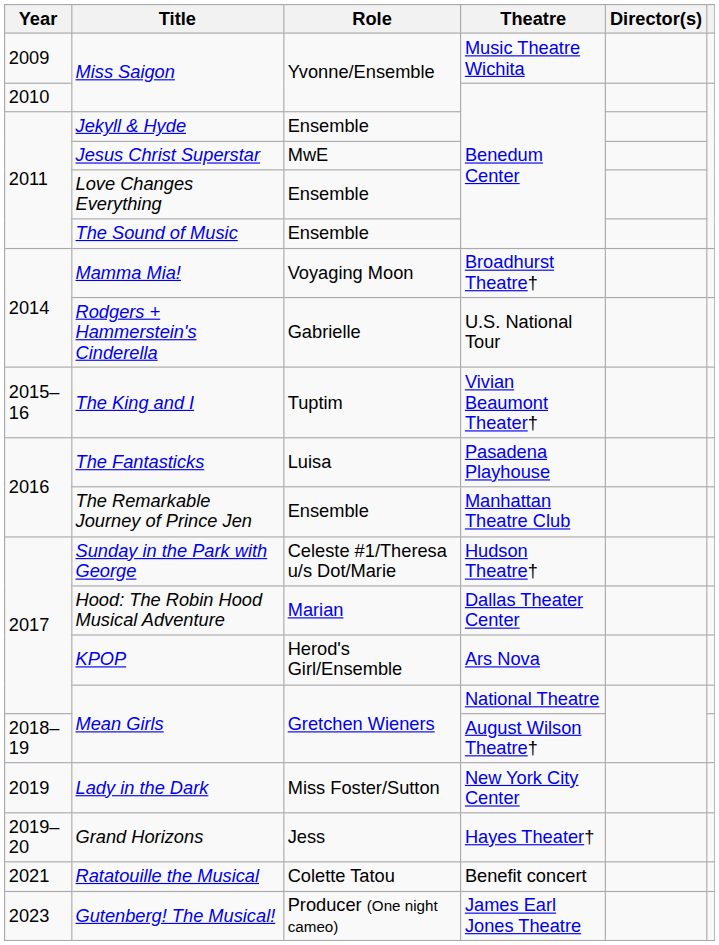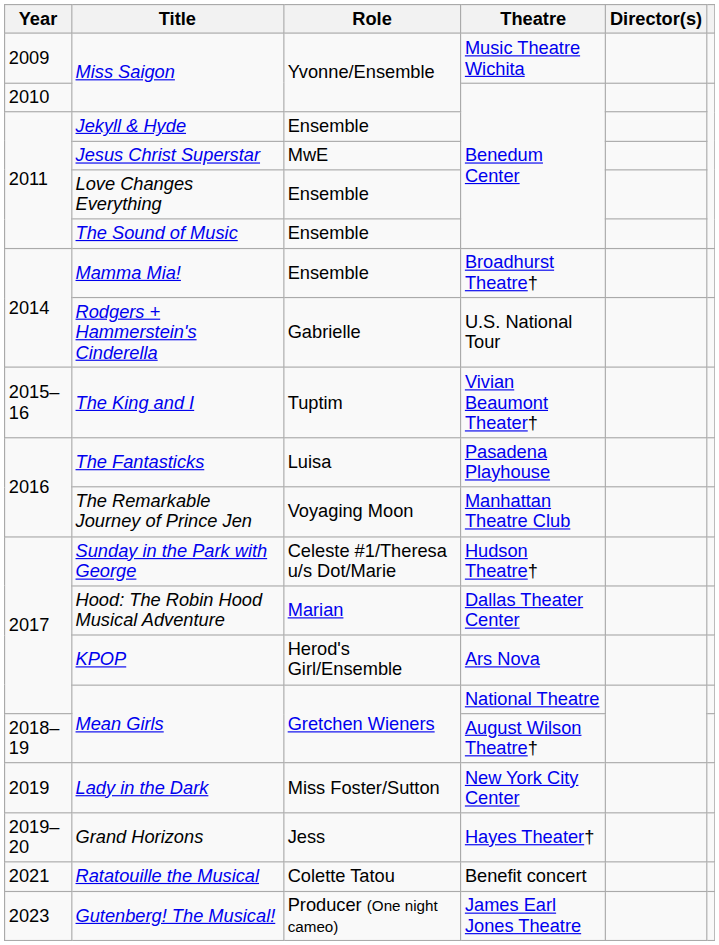Mamma Mia! | Role: Voyaging Moon -> Ensemble
The Remarkable Journey of Prince Jen | Role: Ensemble -> Voyaging Moon
